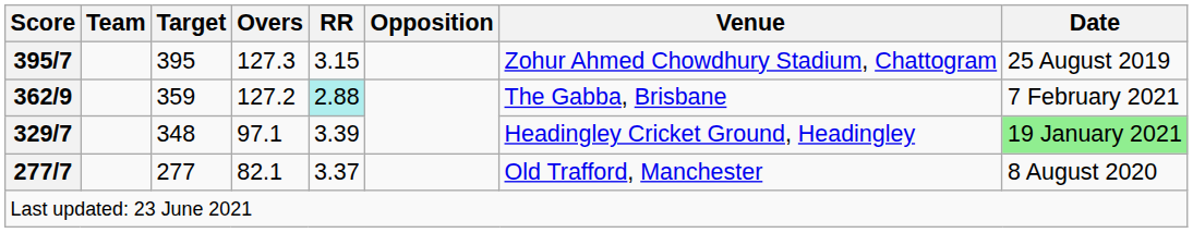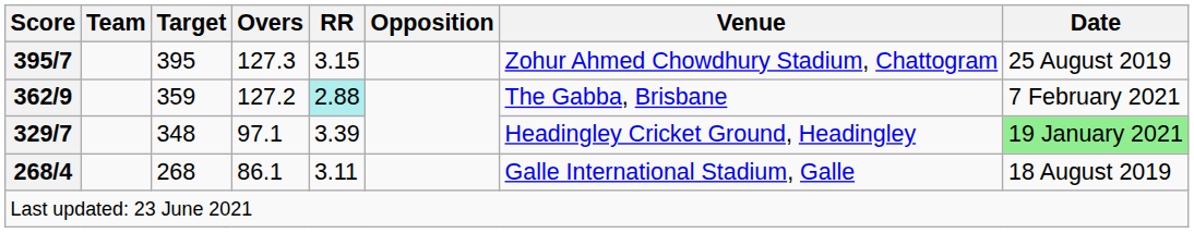- row: 277/7 | 277 | 82.1 | 3.37 | Old Trafford, Manchester | 8 August 2020
+ row: 268/4 | 268 | 86.1 | 3.11 | Galle International Stadium, Galle | 18 August 2019
